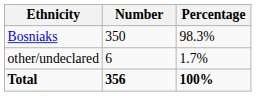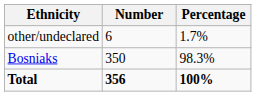rows swapped: Bosniaks <-> other/undeclared
